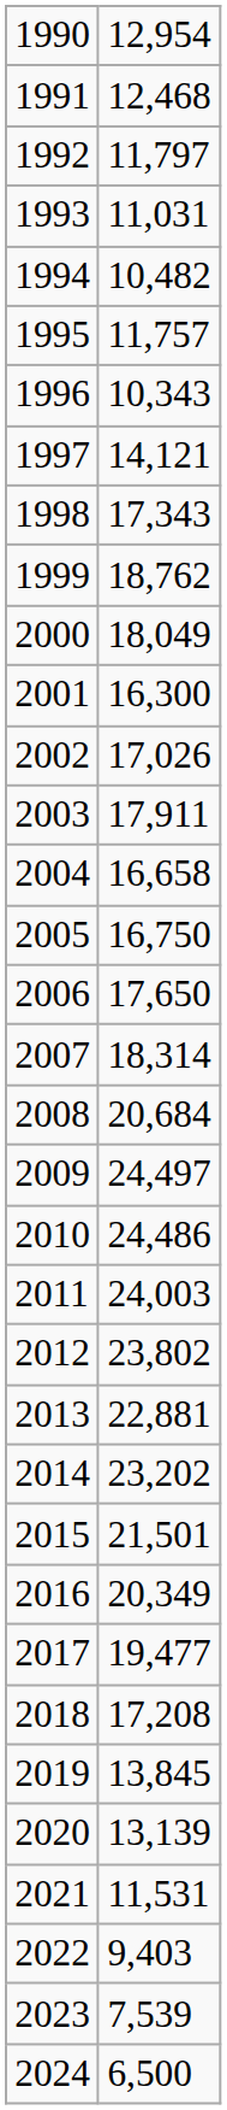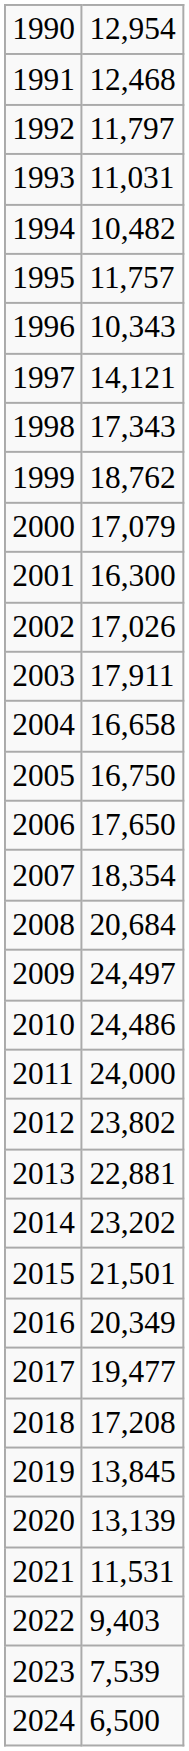2000 | column 2: 18,049 -> 17,079
2007 | column 2: 18,314 -> 18,354
2011 | column 2: 24,003 -> 24,000
